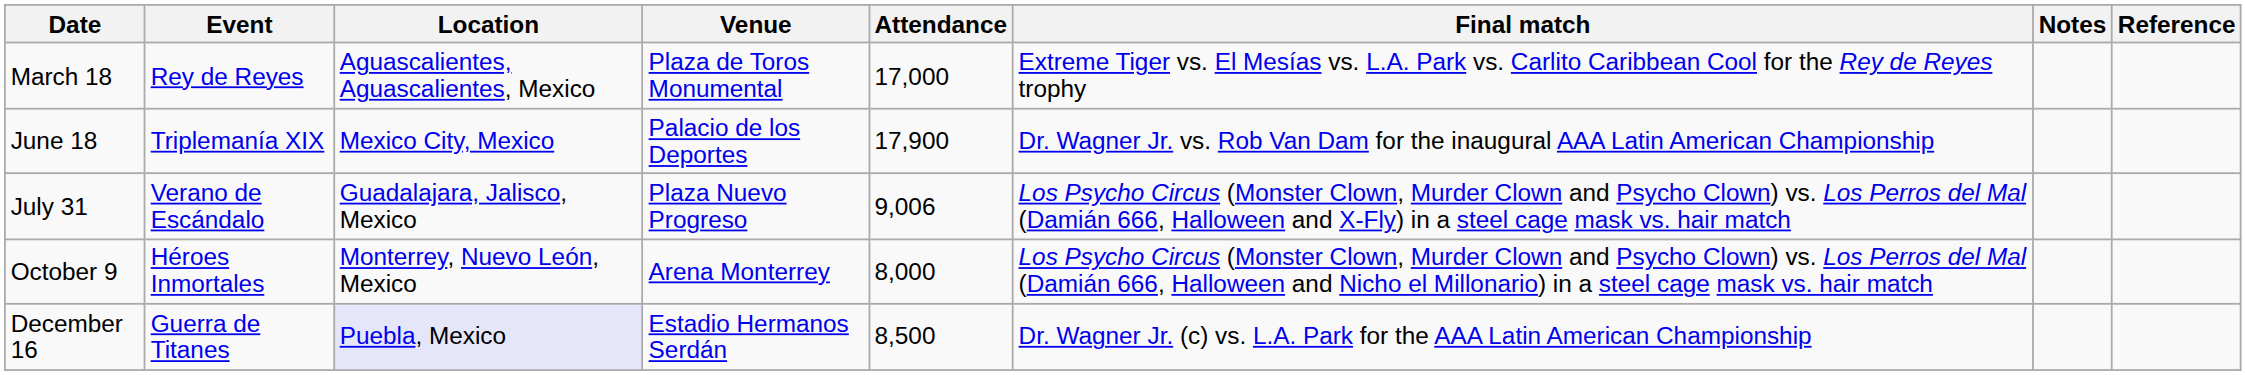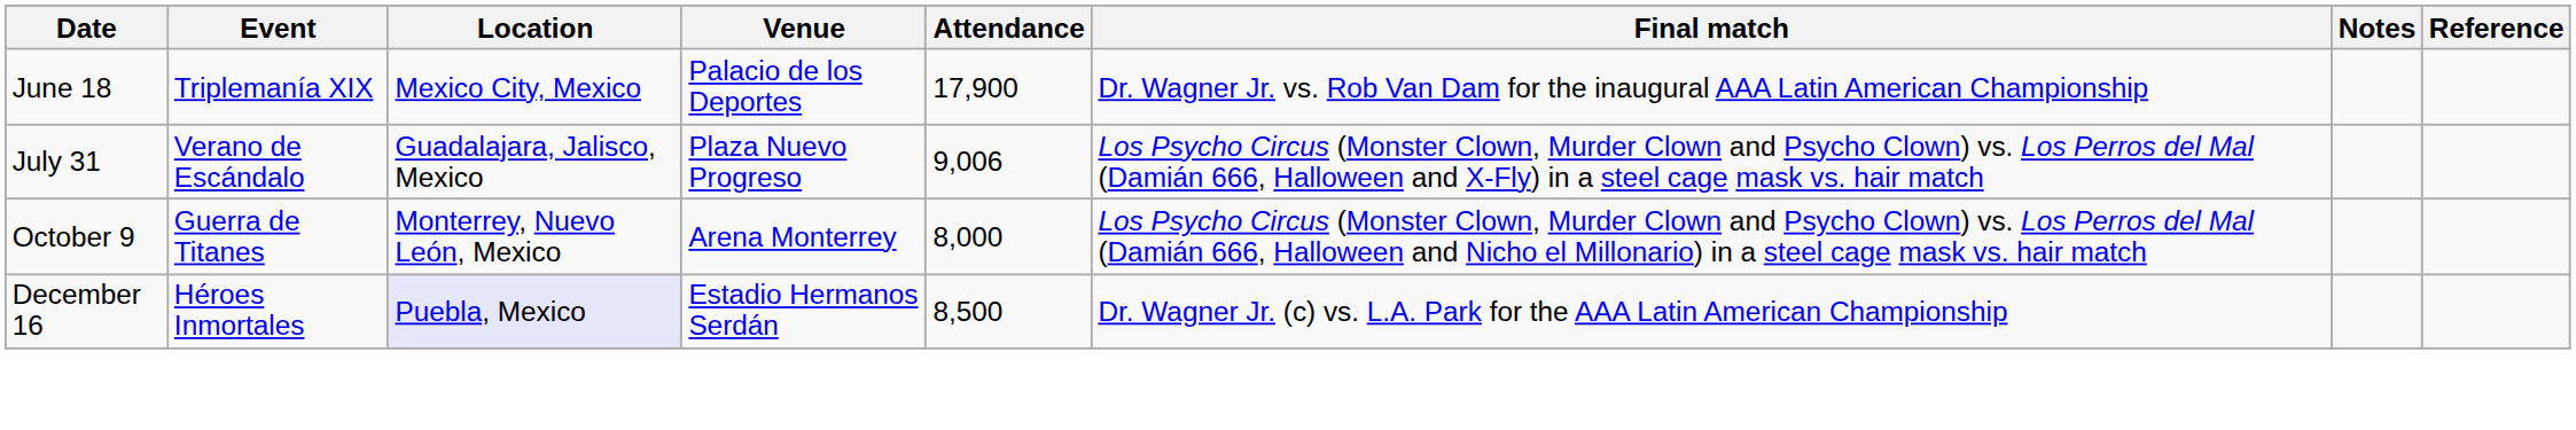- row: March 18 | Rey de Reyes | Aguascalientes, Aguascalientes, Mexico | Plaza de Toros Monumental | 17,000 | Extreme Tiger vs. El Mesías vs. L.A. Park vs. Carlito Caribbean Cool for the Rey de Reyes trophy
October 9 | Event: Héroes Inmortales -> Guerra de Titanes
December 16 | Event: Guerra de Titanes -> Héroes Inmortales
